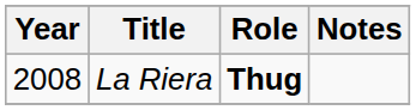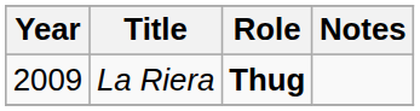La Riera | Year: 2008 -> 2009
